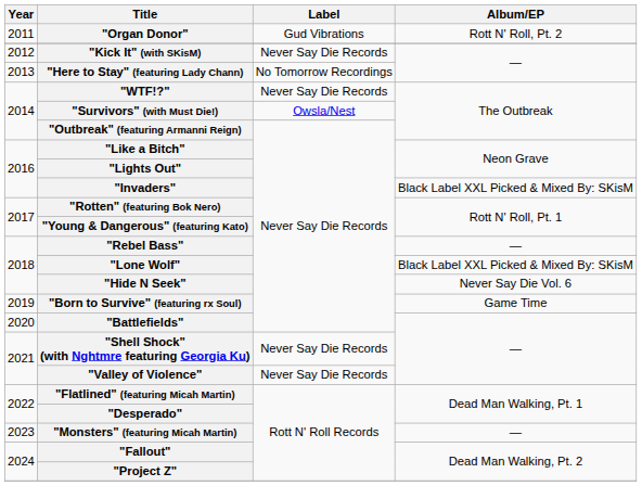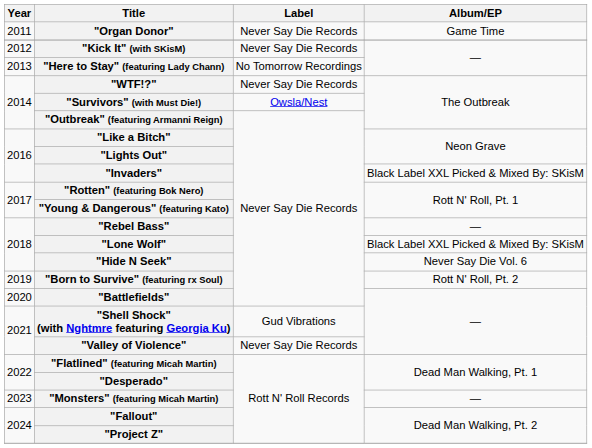"Organ Donor" | Label: Gud Vibrations -> Never Say Die Records
"Organ Donor" | Album/EP: Rott N' Roll, Pt. 2 -> Game Time
"Born to Survive" (featuring rx Soul) | Album/EP: Game Time -> Rott N' Roll, Pt. 2
"Shell Shock" (with Nghtmre featuring Georgia Ku) | Label: Never Say Die Records -> Gud Vibrations
